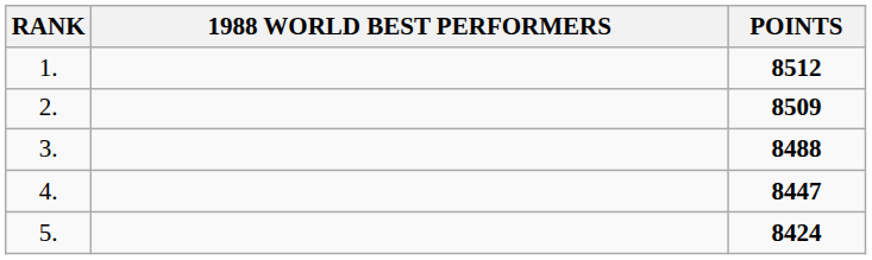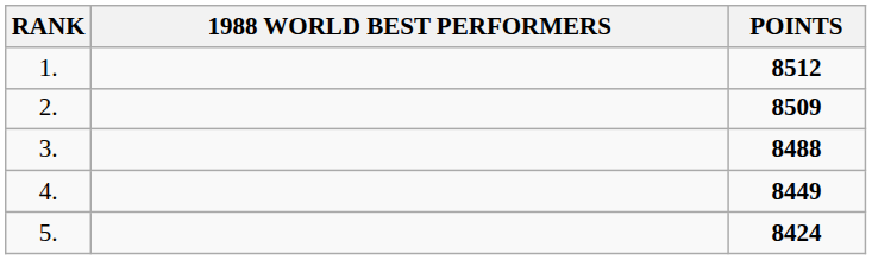4. | POINTS: 8447 -> 8449
